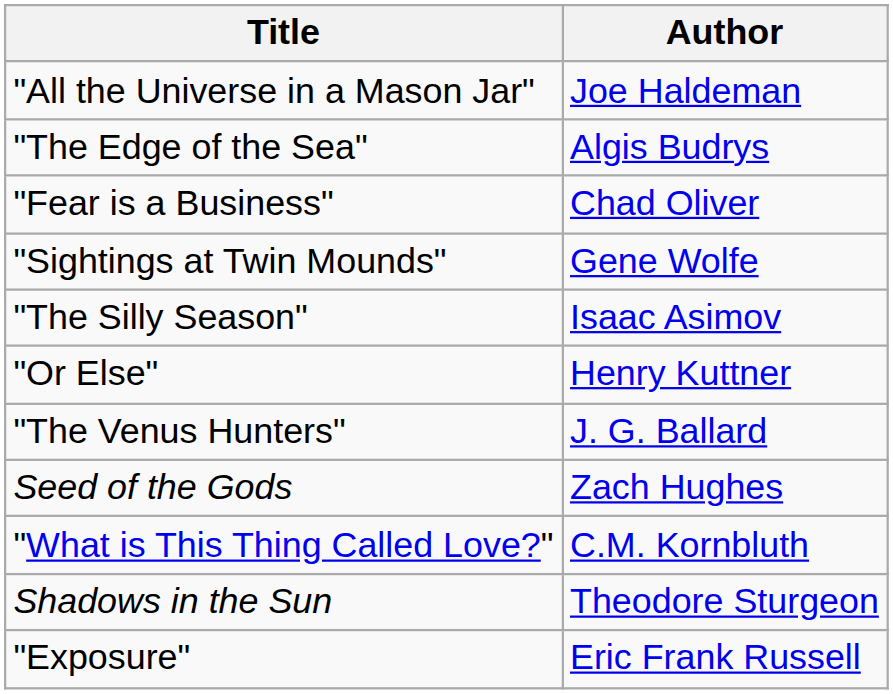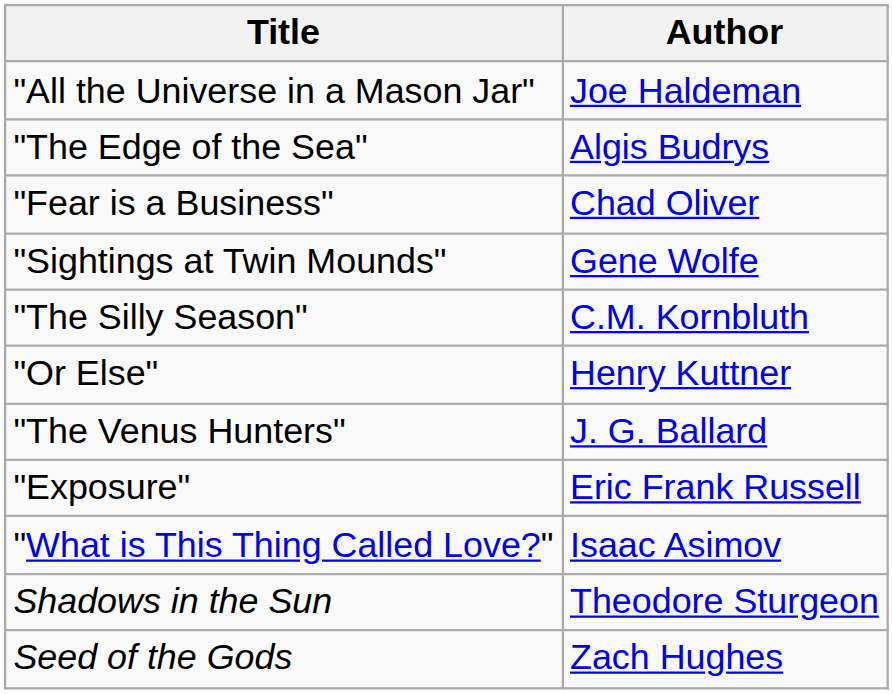"The Silly Season" | Author: Isaac Asimov -> C.M. Kornbluth
rows swapped: "Exposure" <-> Seed of the Gods
"What is This Thing Called Love?" | Author: C.M. Kornbluth -> Isaac Asimov
